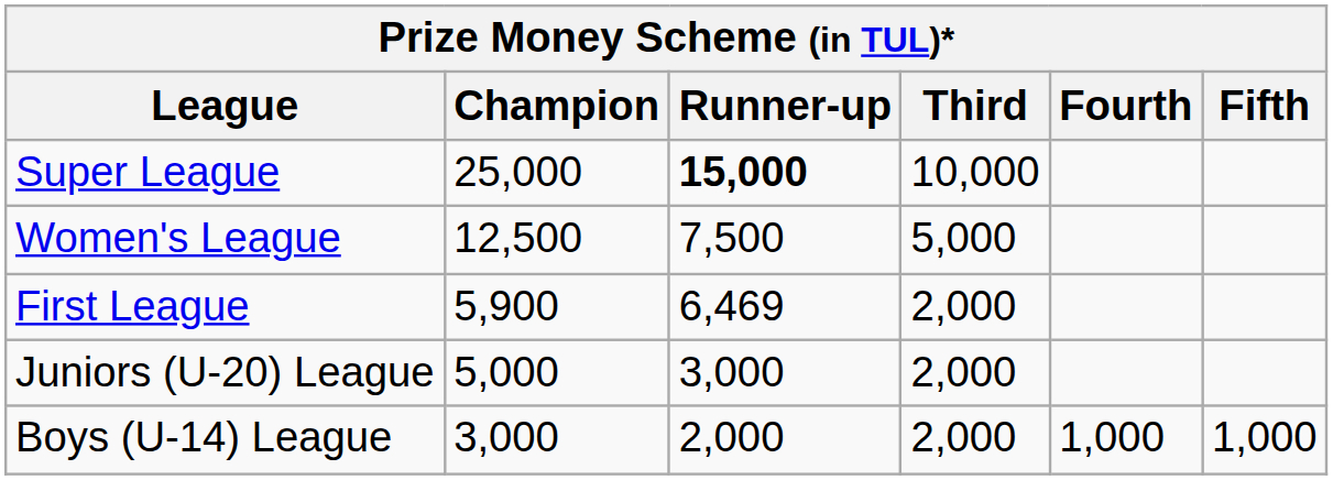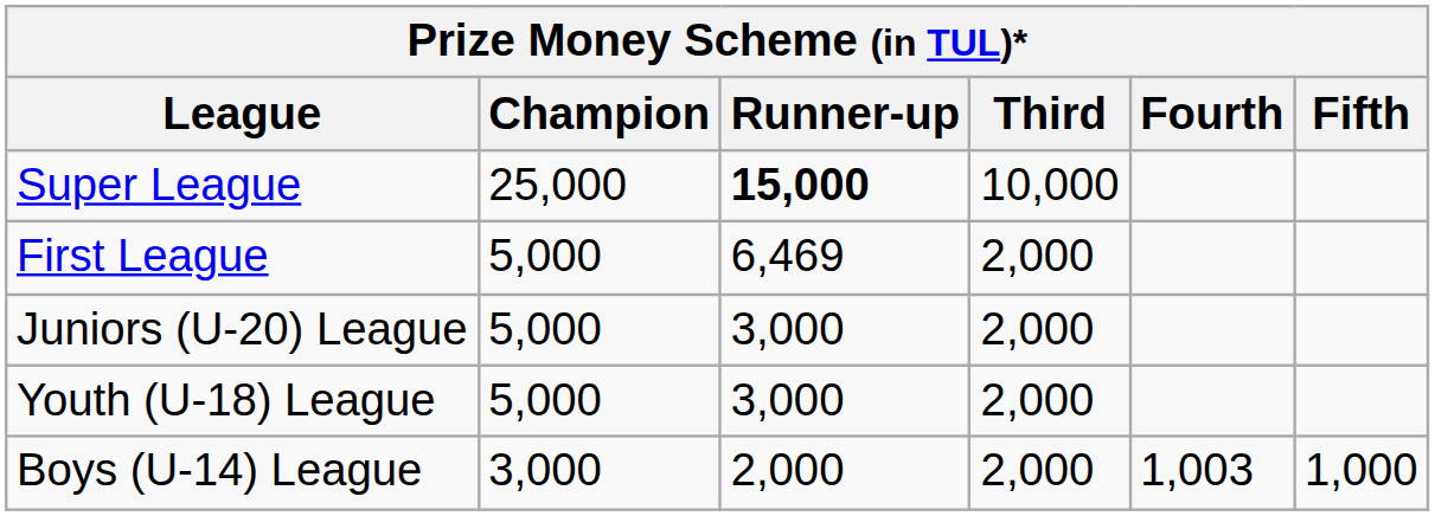- row: Women's League | 12,500 | 7,500 | 5,000
First League | Champion: 5,900 -> 5,000
+ row: Youth (U-18) League | 5,000 | 3,000 | 2,000
Boys (U-14) League | Fourth: 1,000 -> 1,003
